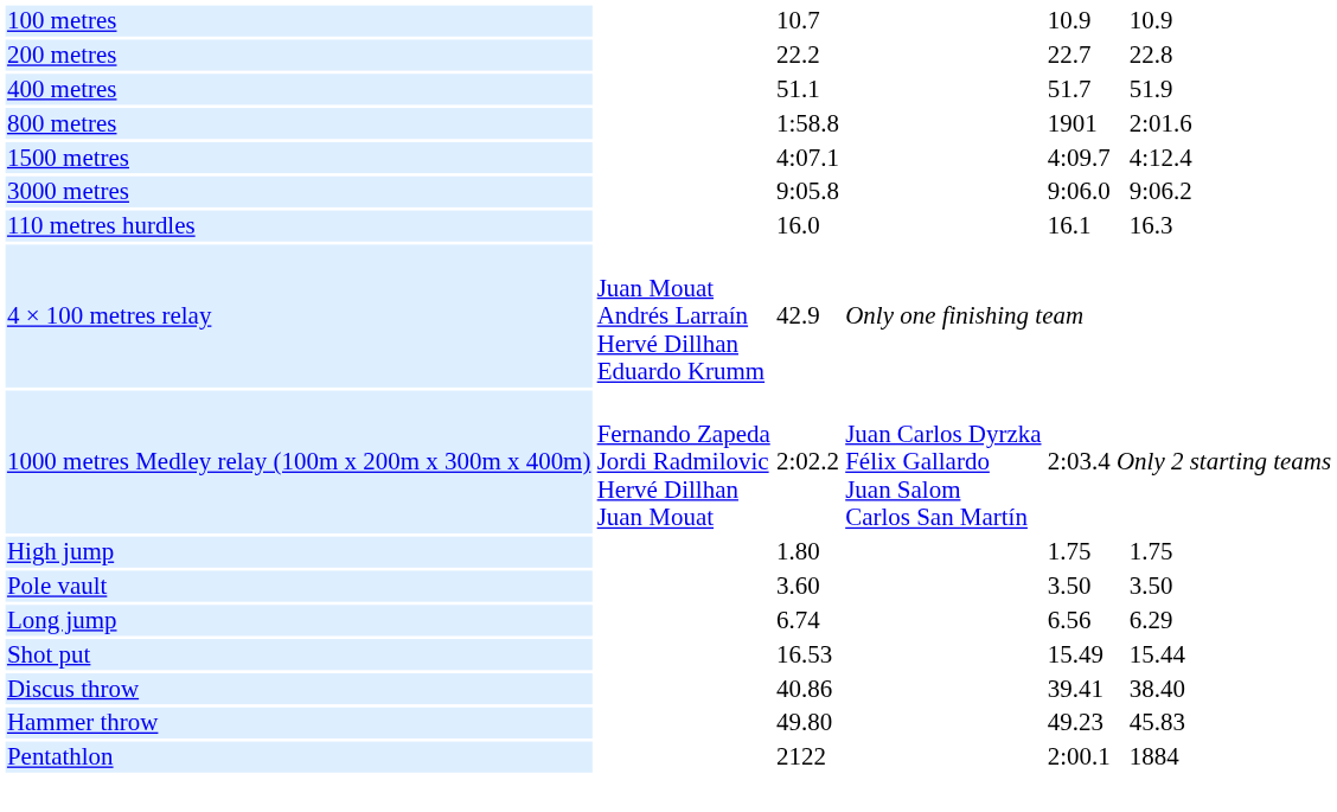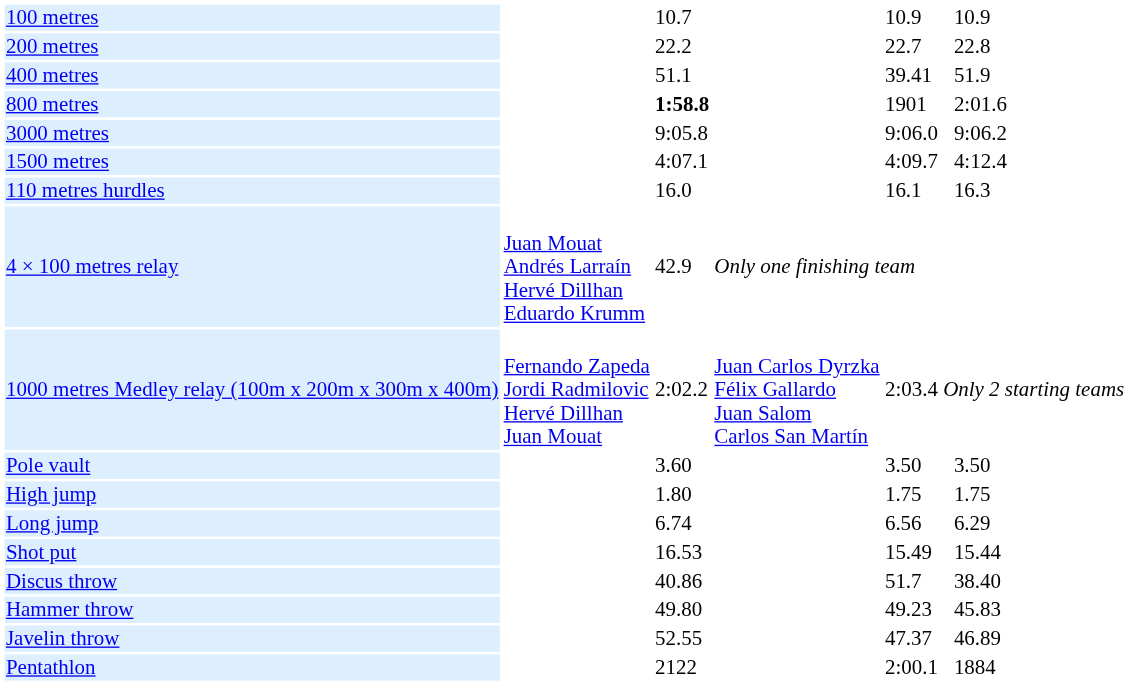400 metres | column 5: 51.7 -> 39.41
800 metres | column 3: normal -> bold
rows swapped: 1500 metres <-> 3000 metres
rows swapped: High jump <-> Pole vault
Discus throw | column 5: 39.41 -> 51.7
+ row: Javelin throw | 52.55 | 47.37 | 46.89
